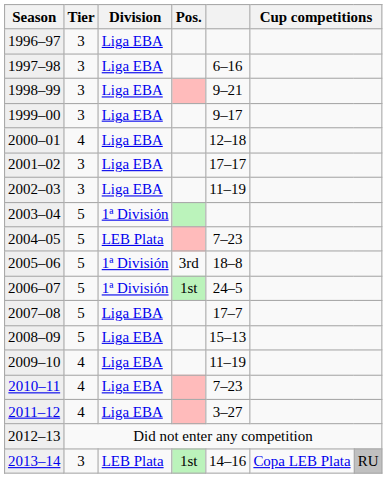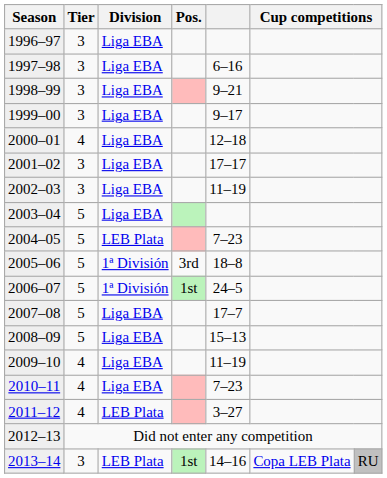2003–04 | Division: 1ª División -> Liga EBA
2011–12 | Division: Liga EBA -> LEB Plata
